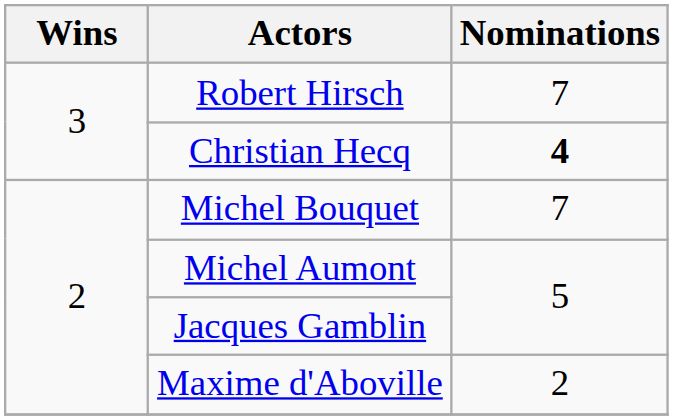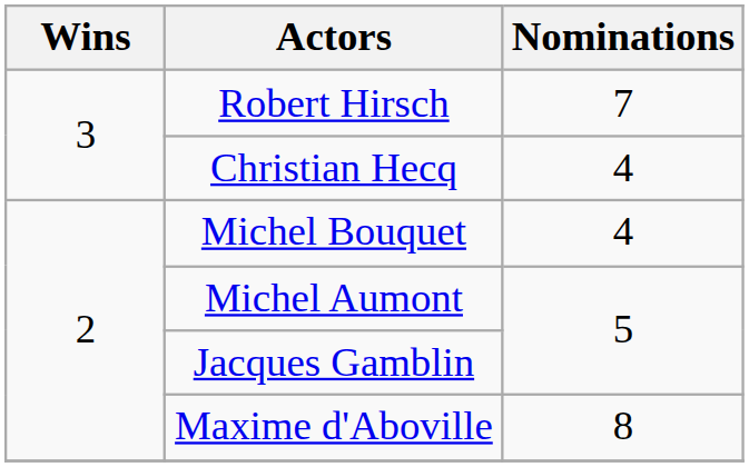Christian Hecq | Nominations: bold -> normal
Michel Bouquet | Nominations: 7 -> 4
Maxime d'Aboville | Nominations: 2 -> 8
